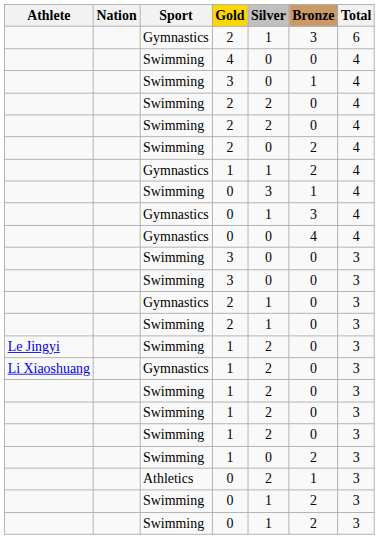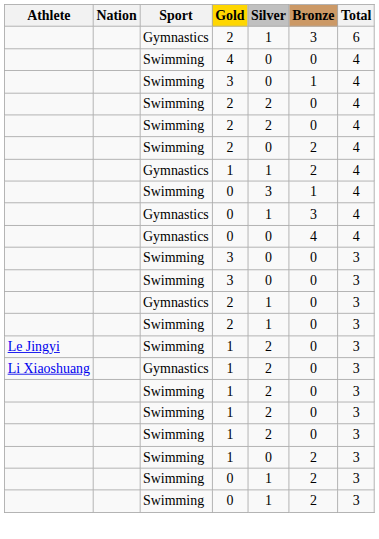- row: Athletics | 0 | 2 | 1 | 3
